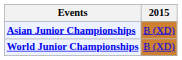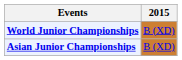rows swapped: Asian Junior Championships <-> World Junior Championships
